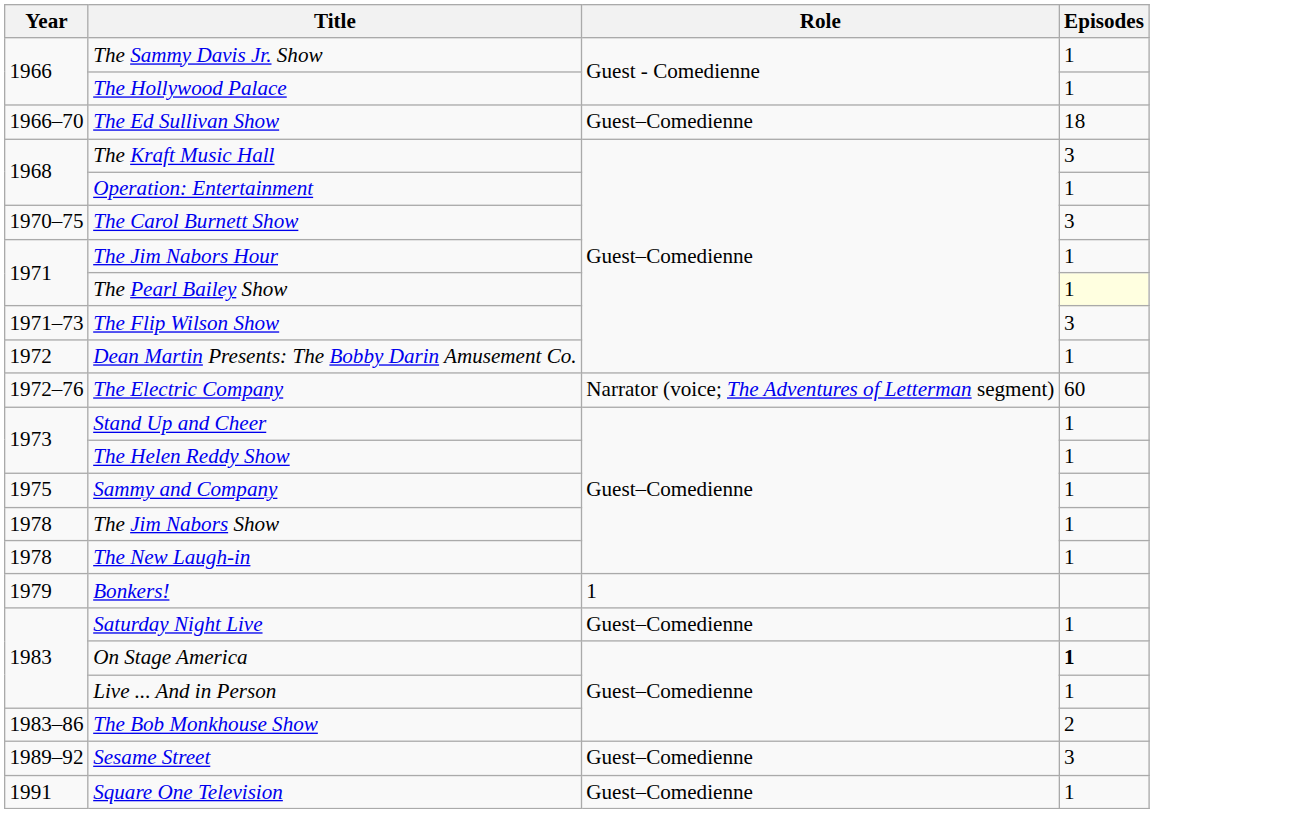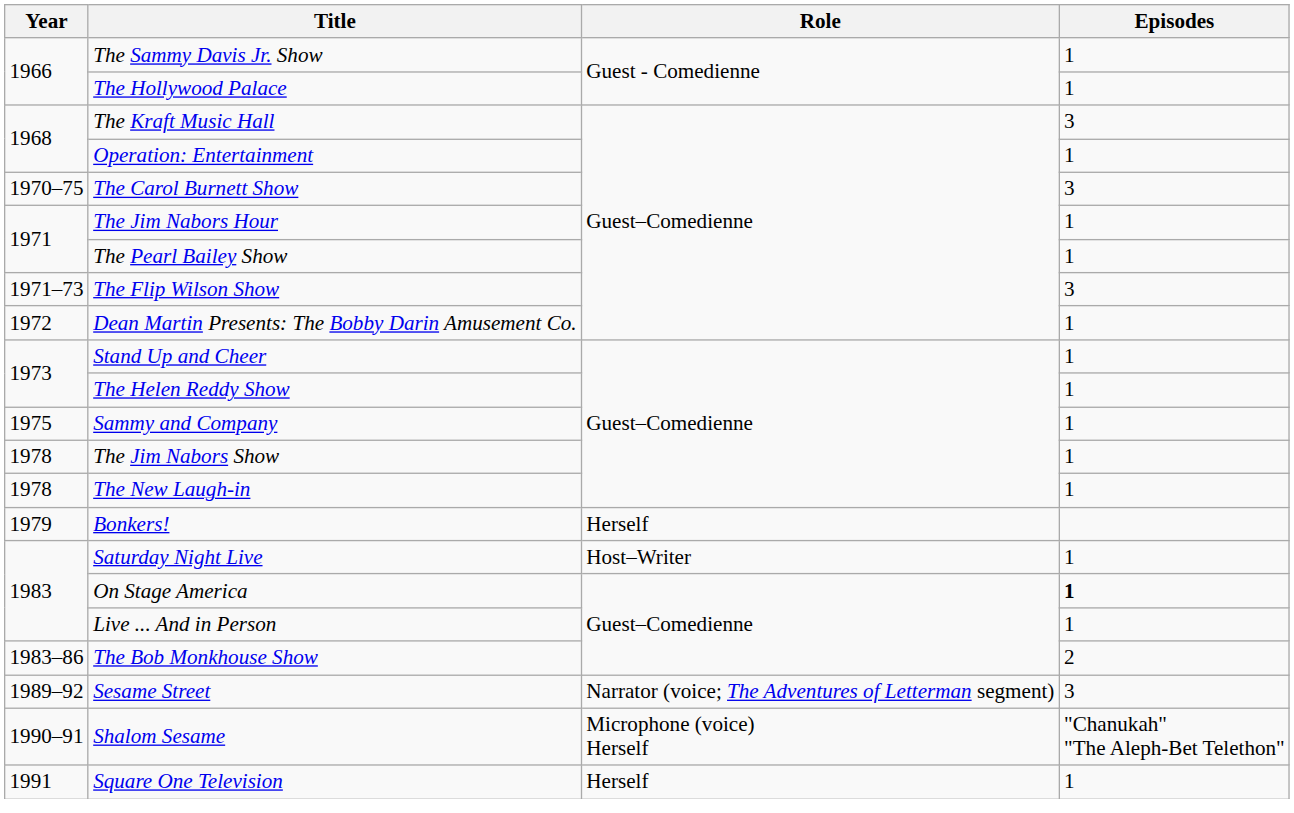- row: 1966–70 | The Ed Sullivan Show | Guest–Comedienne | 18
The Pearl Bailey Show | Episodes: lightyellow background -> no background
- row: 1972–76 | The Electric Company | Narrator (voice; The Adventures of Letterman segment) | 60
Bonkers! | Role: 1 -> Herself
Saturday Night Live | Role: Guest–Comedienne -> Host–Writer
Sesame Street | Role: Guest–Comedienne -> Narrator (voice; The Adventures of Letterman segment)
+ row: 1990–91 | Shalom Sesame | Microphone (voice) Herself | "Chanukah" "The Aleph-Bet Telethon"
Square One Television | Role: Guest–Comedienne -> Herself
